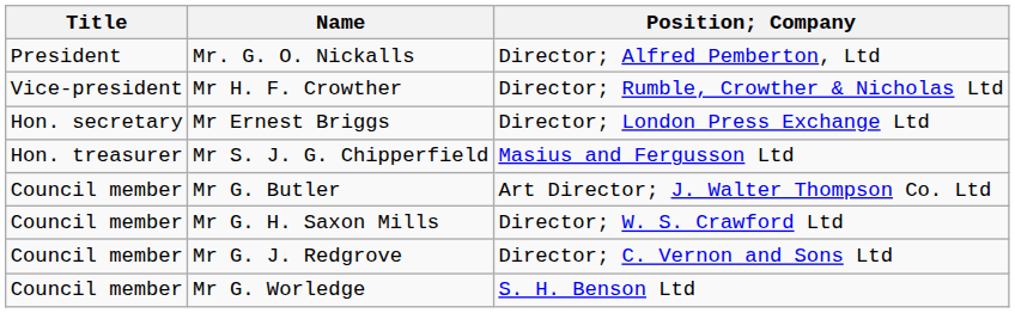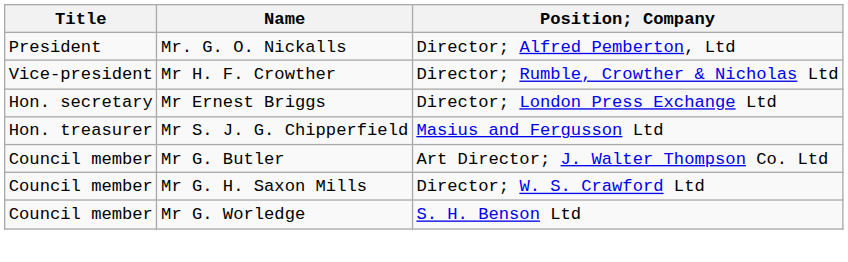- row: Council member | Mr G. J. Redgrove | Director; C. Vernon and Sons Ltd
